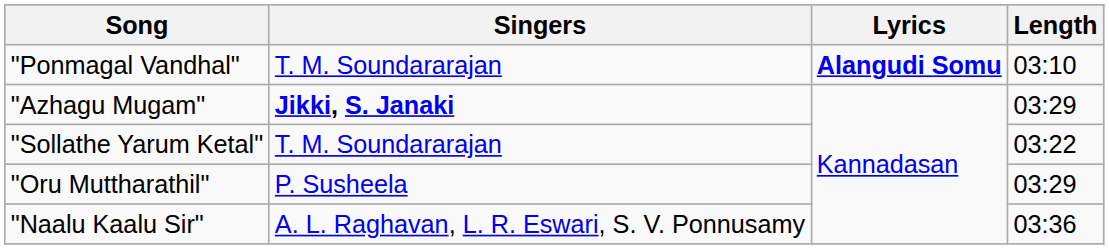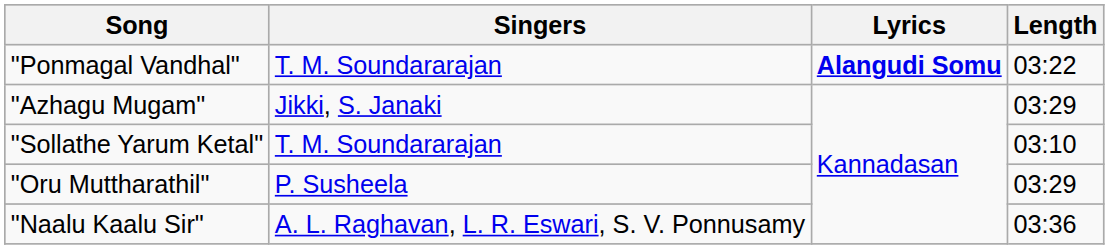"Ponmagal Vandhal" | Length: 03:10 -> 03:22
"Azhagu Mugam" | Singers: bold -> normal
"Sollathe Yarum Ketal" | Length: 03:22 -> 03:10
